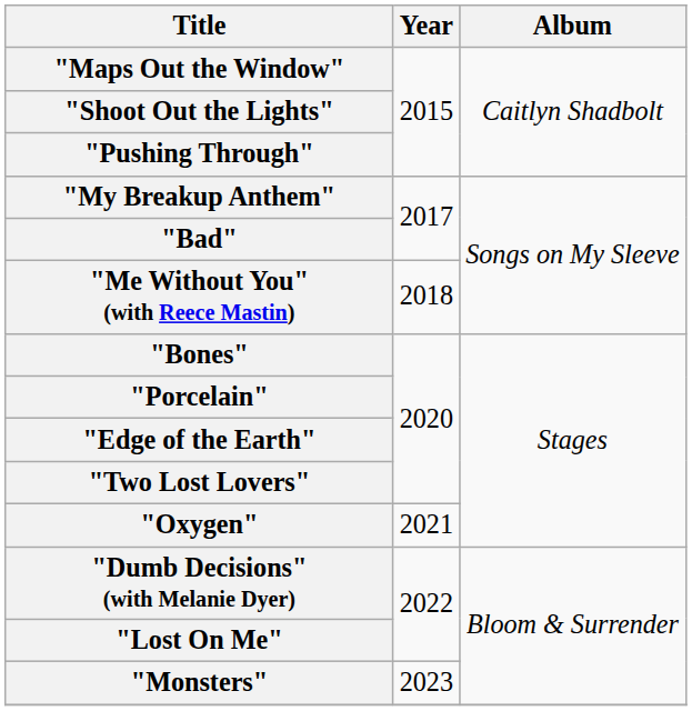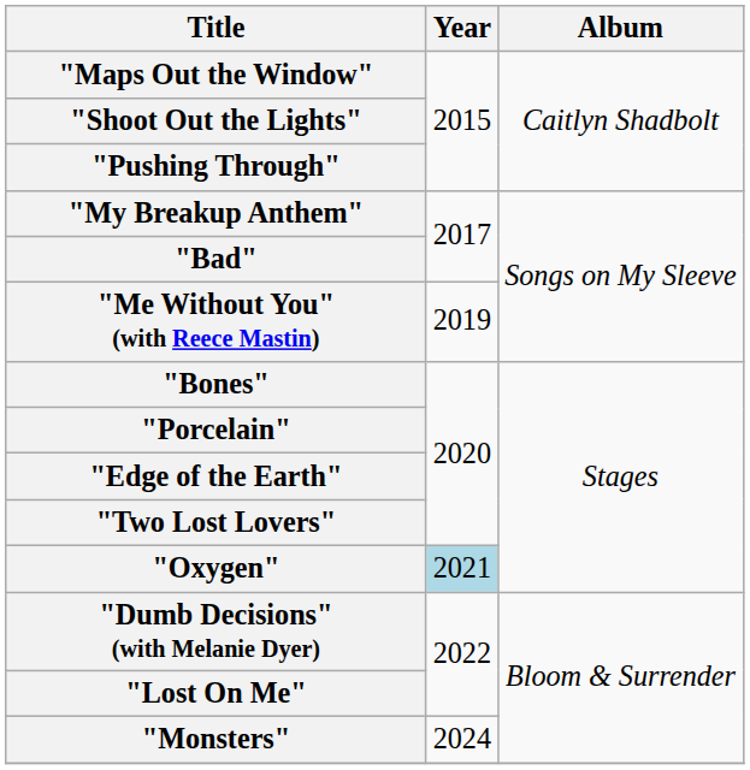"Me Without You" (with Reece Mastin) | Year: 2018 -> 2019
"Oxygen" | Year: no background -> lightblue background
"Monsters" | Year: 2023 -> 2024
